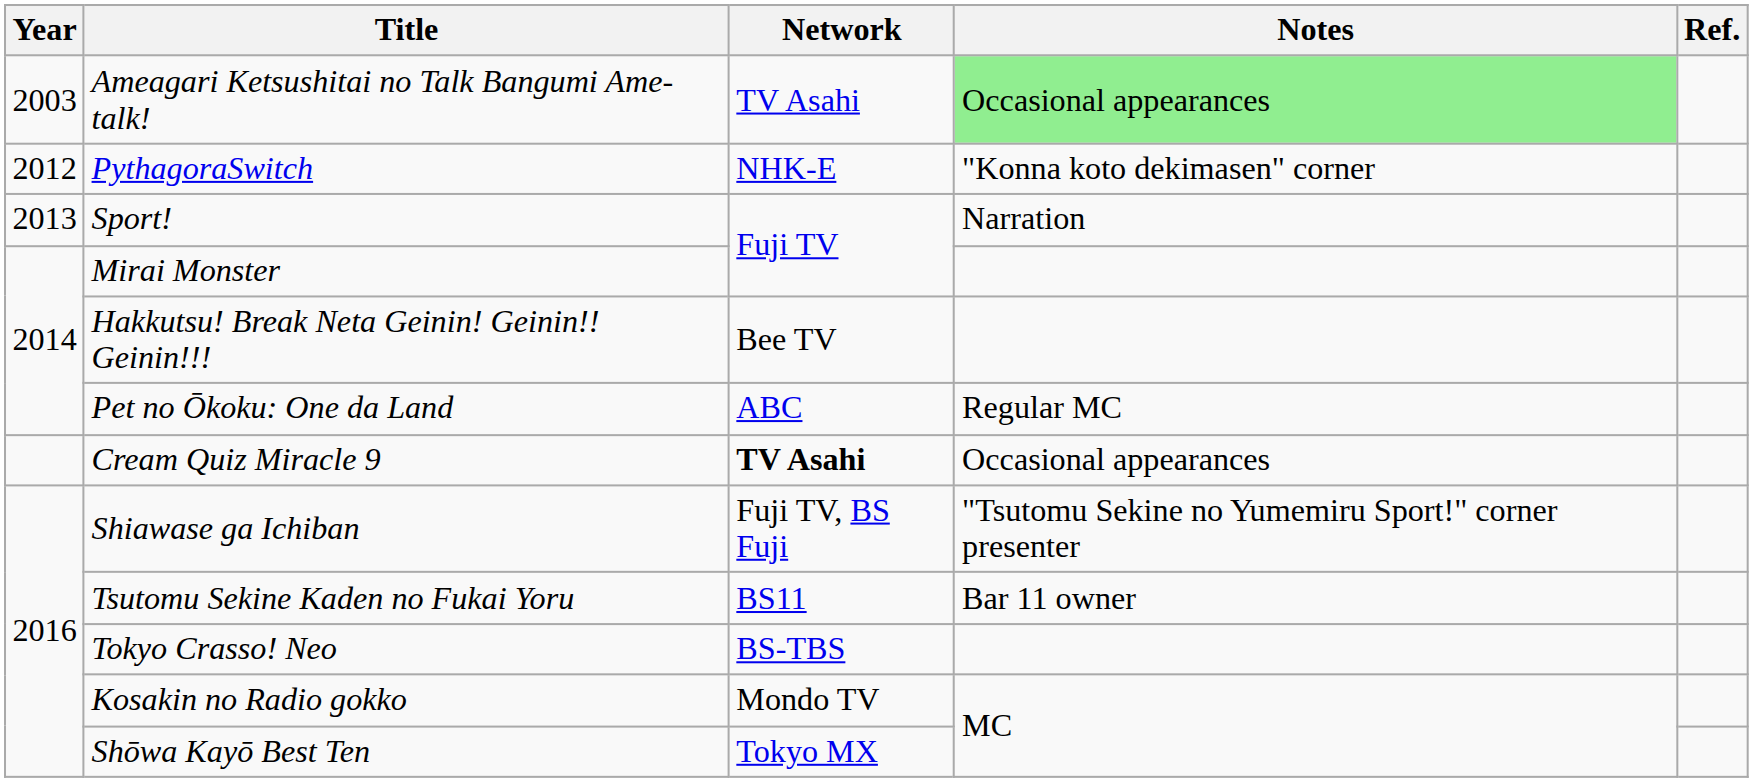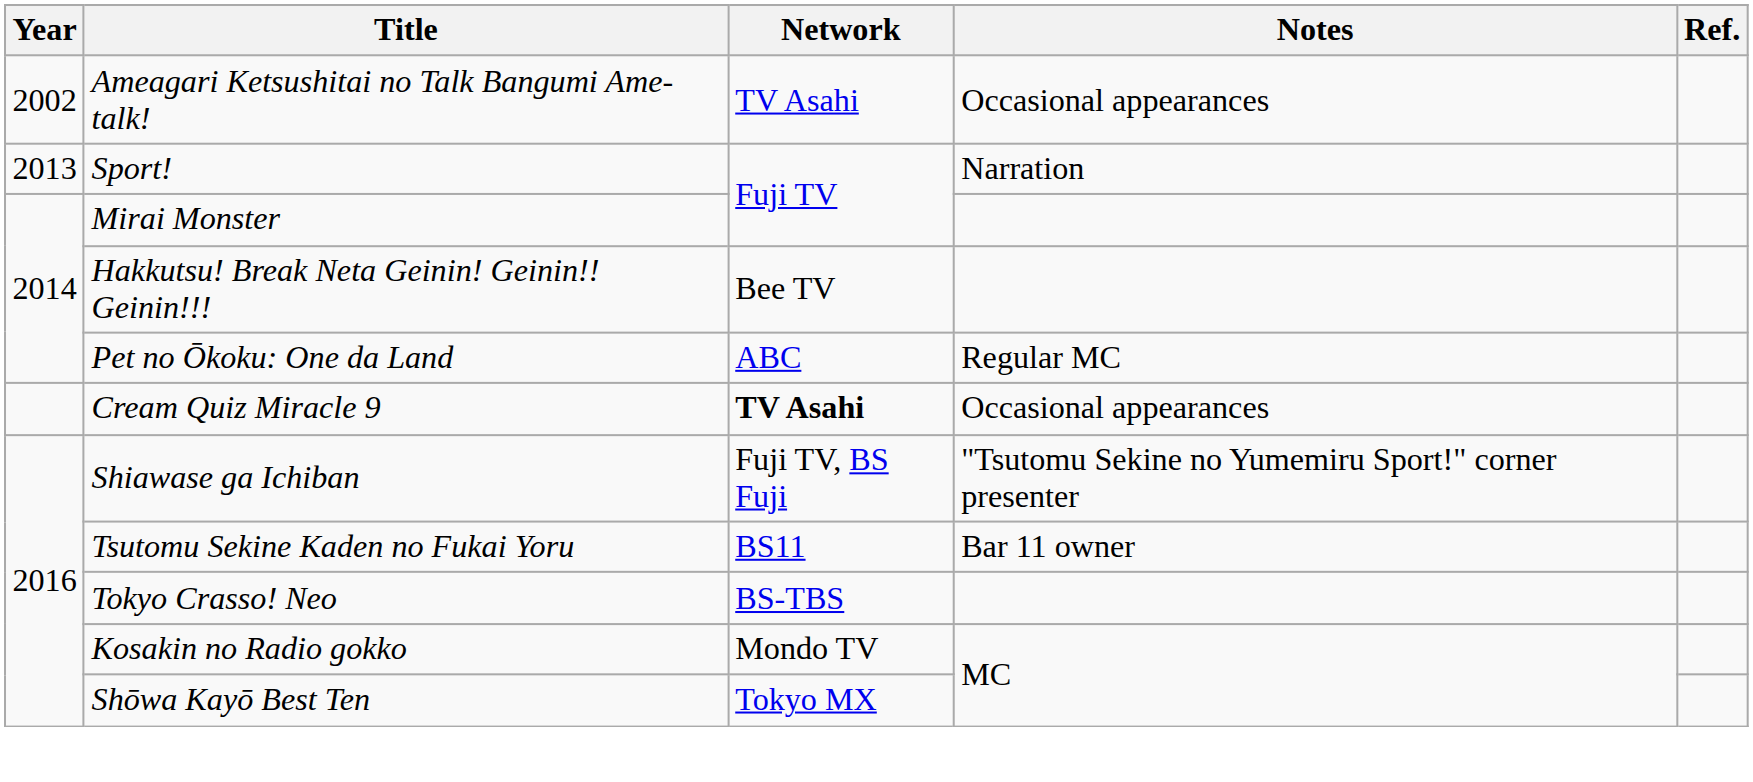Ameagari Ketsushitai no Talk Bangumi Ame-talk! | Year: 2003 -> 2002
Ameagari Ketsushitai no Talk Bangumi Ame-talk! | Notes: lightgreen background -> no background
- row: 2012 | PythagoraSwitch | NHK-E | "Konna koto dekimasen" corner
